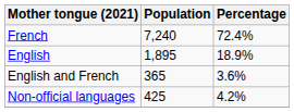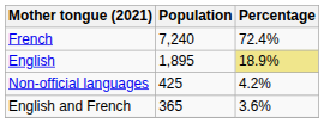English | Percentage: no background -> khaki background
rows swapped: English and French <-> Non-official languages
